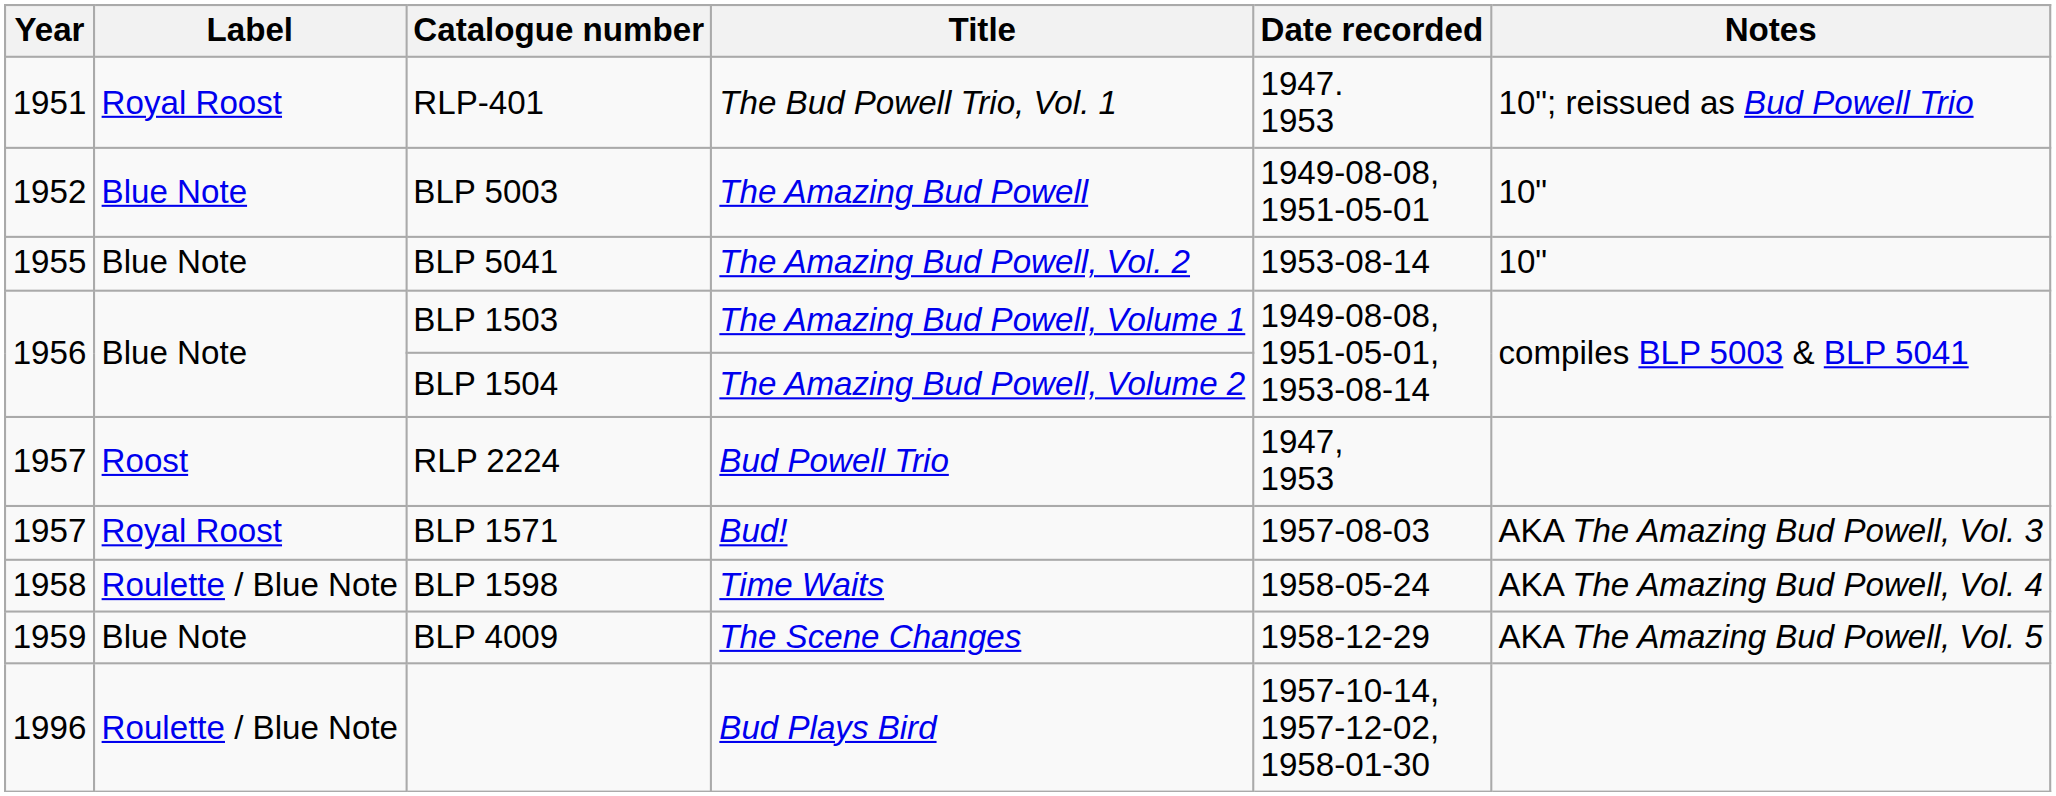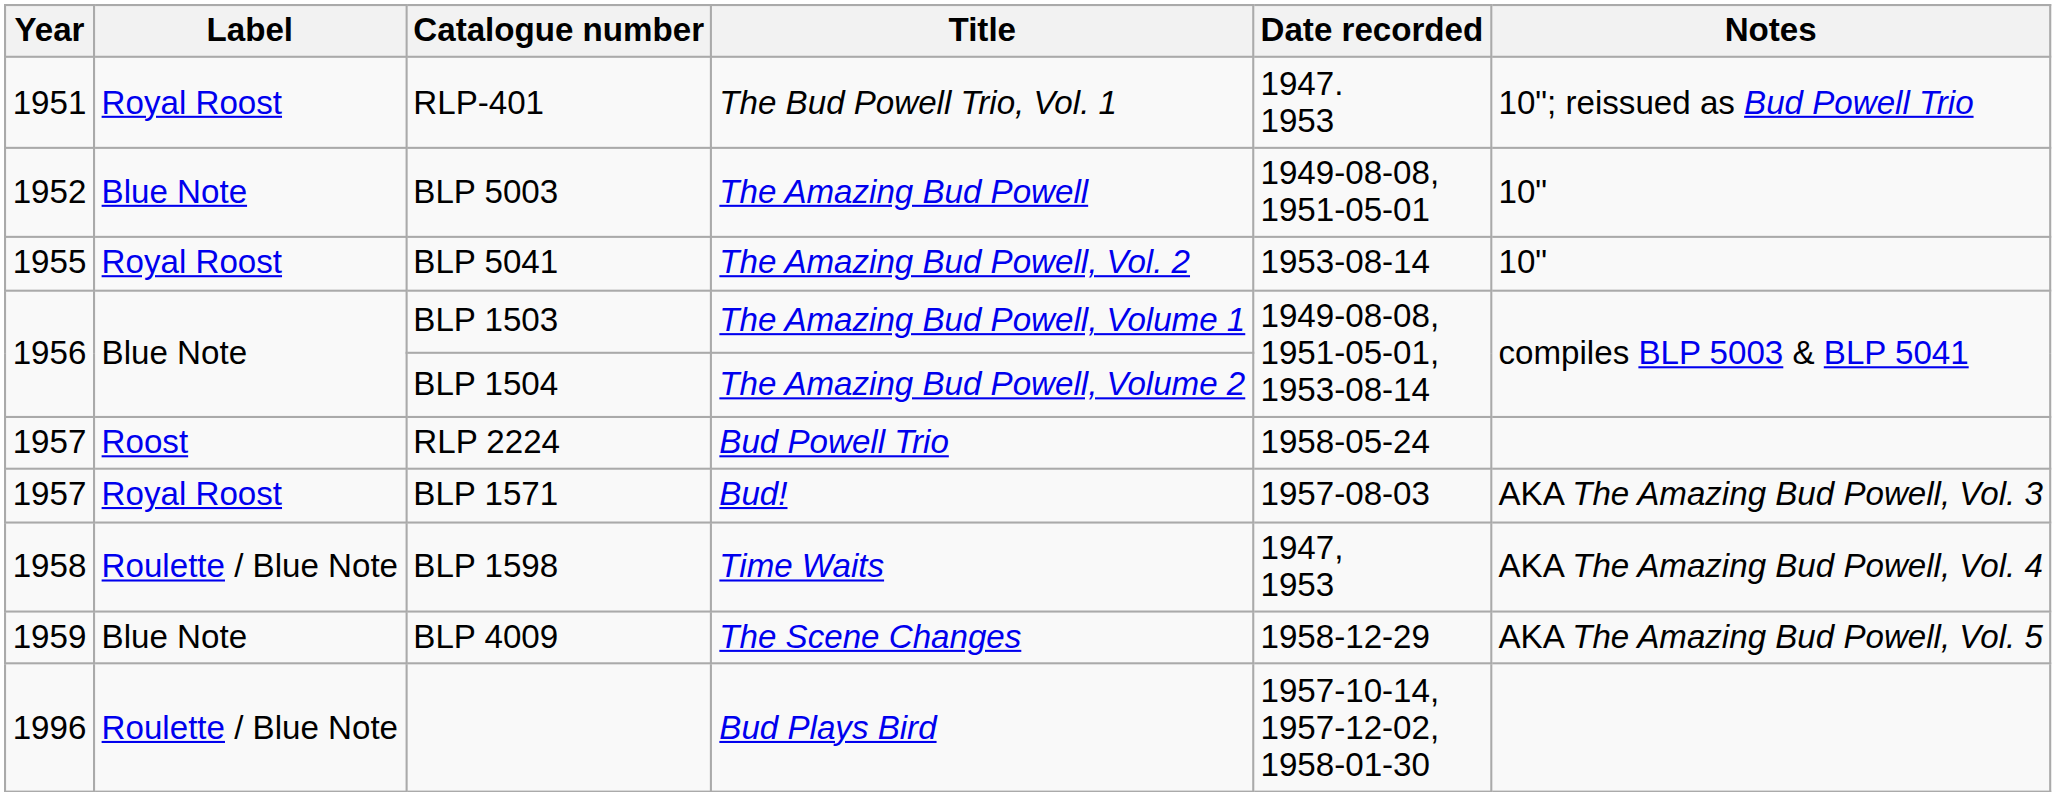BLP 5041 | Label: Blue Note -> Royal Roost
RLP 2224 | Date recorded: 1947, 1953 -> 1958-05-24
BLP 1598 | Date recorded: 1958-05-24 -> 1947, 1953
